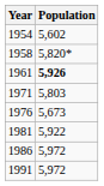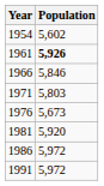- row: 1958 | 5,820*
+ row: 1966 | 5,846
1981 | Population: 5,922 -> 5,920
